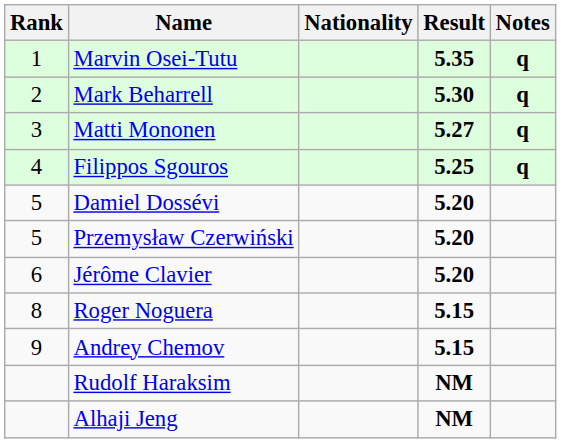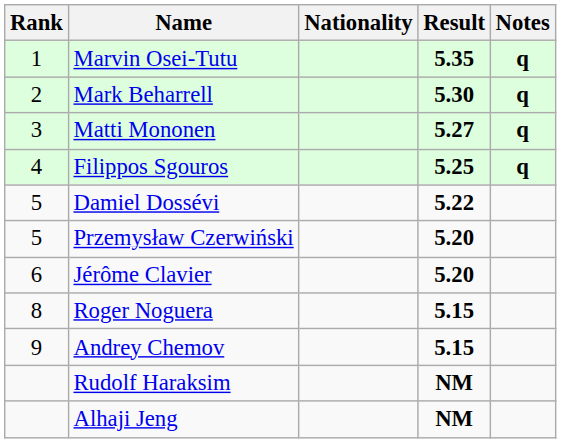Damiel Dossévi | Result: 5.20 -> 5.22
